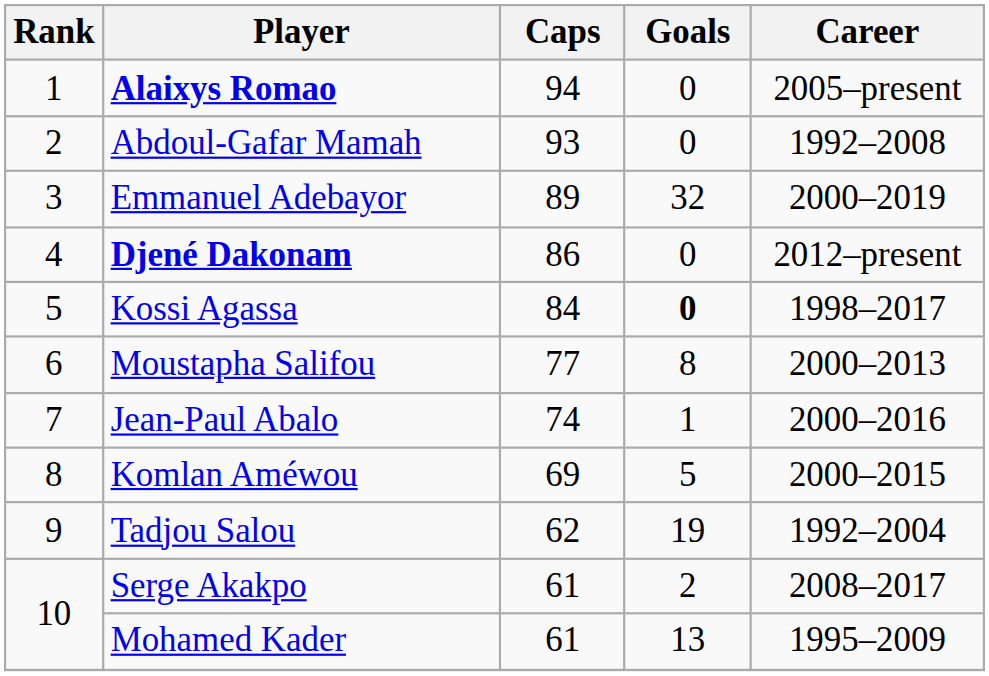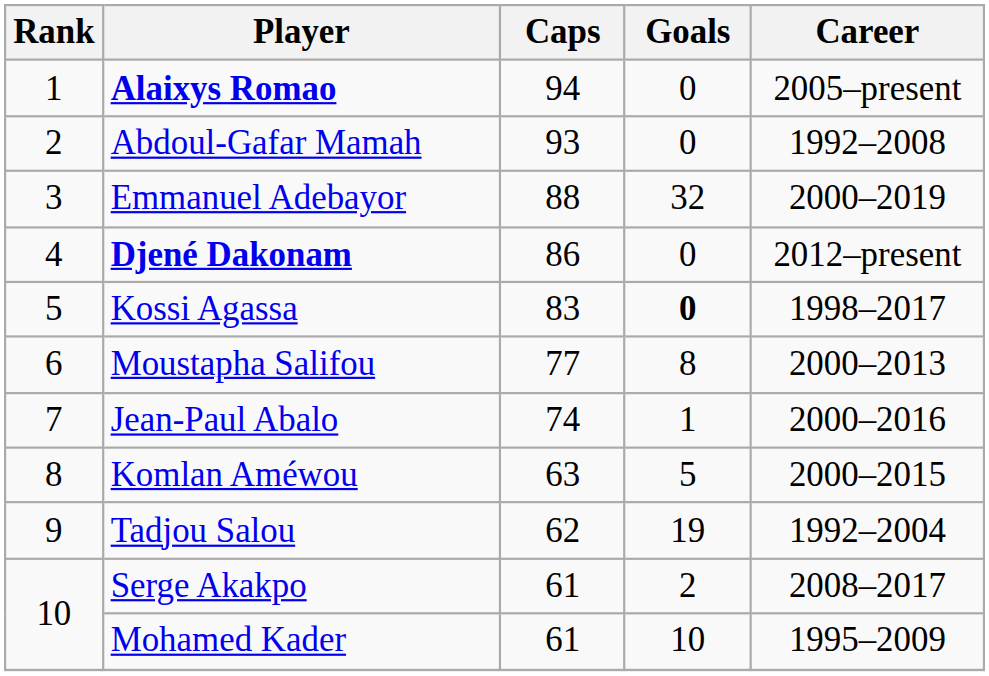Emmanuel Adebayor | Caps: 89 -> 88
Kossi Agassa | Caps: 84 -> 83
Komlan Améwou | Caps: 69 -> 63
Mohamed Kader | Goals: 13 -> 10
